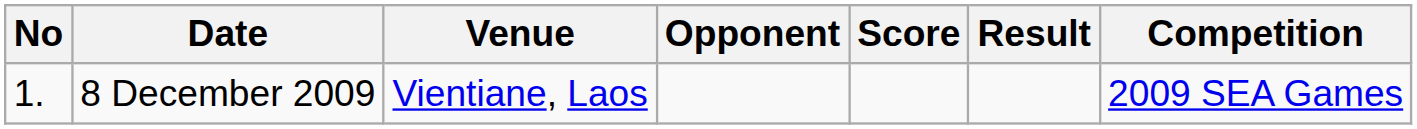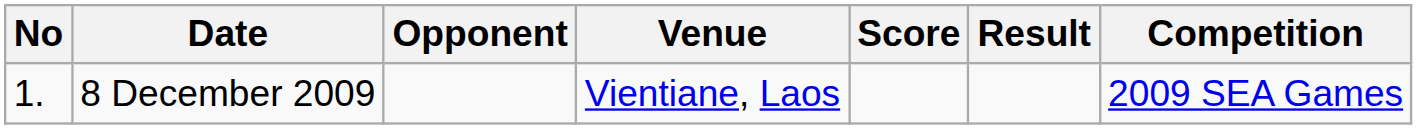columns swapped: Venue <-> Opponent
